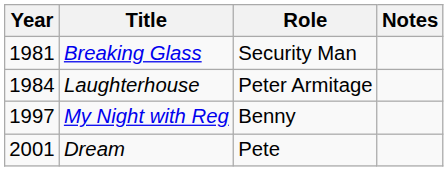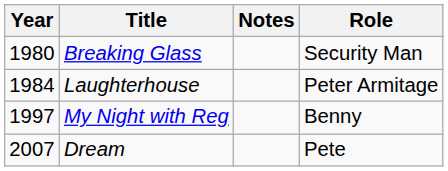columns swapped: Role <-> Notes
Breaking Glass | Year: 1981 -> 1980
Dream | Year: 2001 -> 2007
